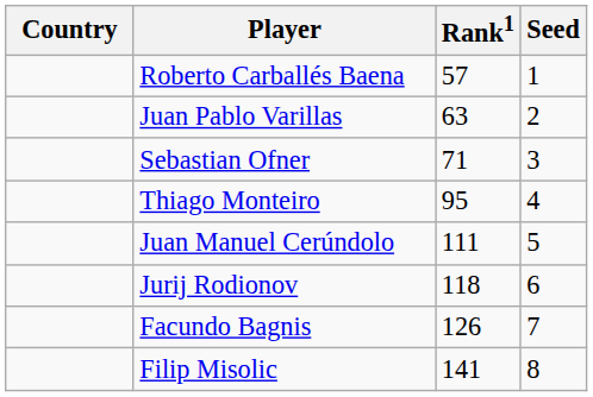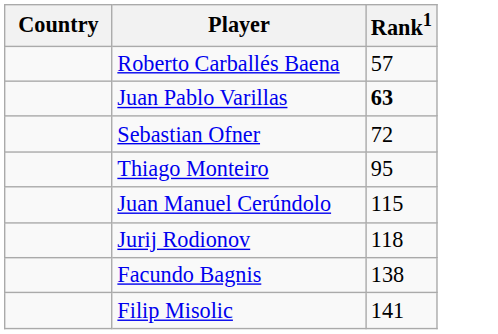- column: Seed | 1 | 2 | 3 | 4 | 5 | 6 | 7 | 8
Juan Pablo Varillas | Rank1: normal -> bold
Sebastian Ofner | Rank1: 71 -> 72
Juan Manuel Cerúndolo | Rank1: 111 -> 115
Facundo Bagnis | Rank1: 126 -> 138
